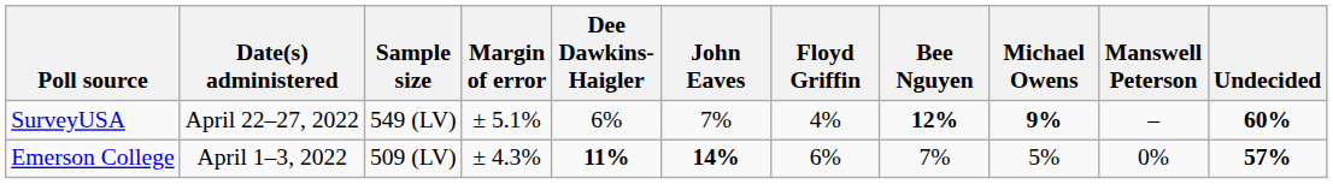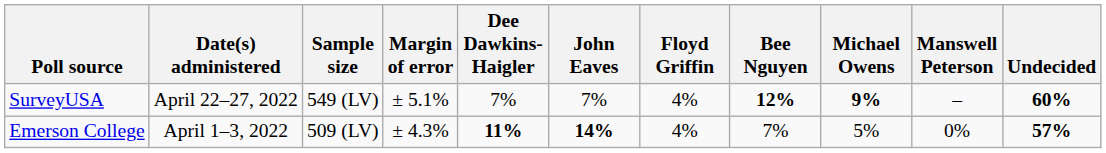SurveyUSA | Dee Dawkins-Haigler: 6% -> 7%
Emerson College | Floyd Griffin: 6% -> 4%
